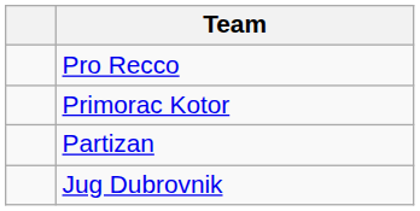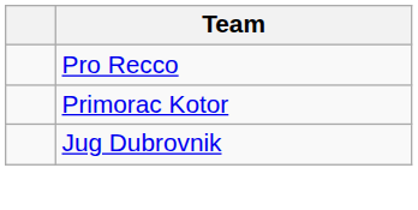- row: Partizan
